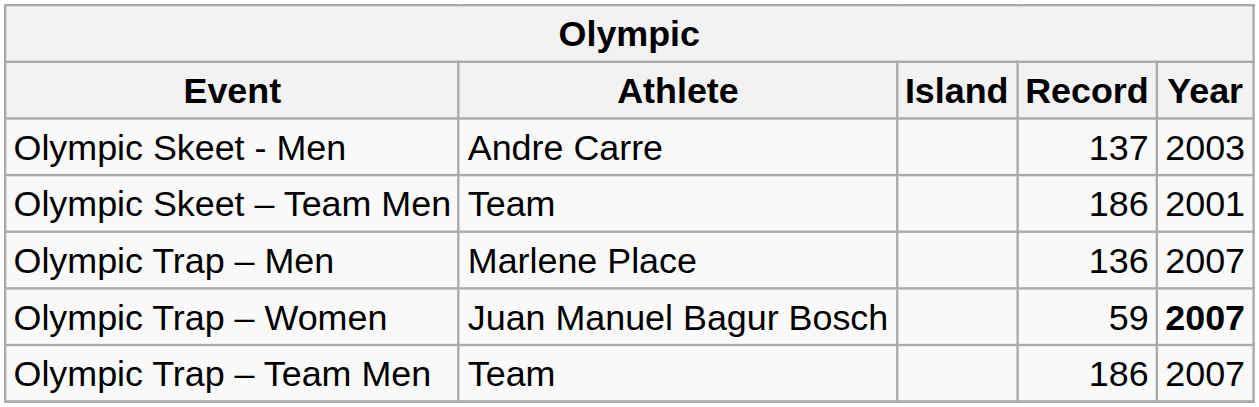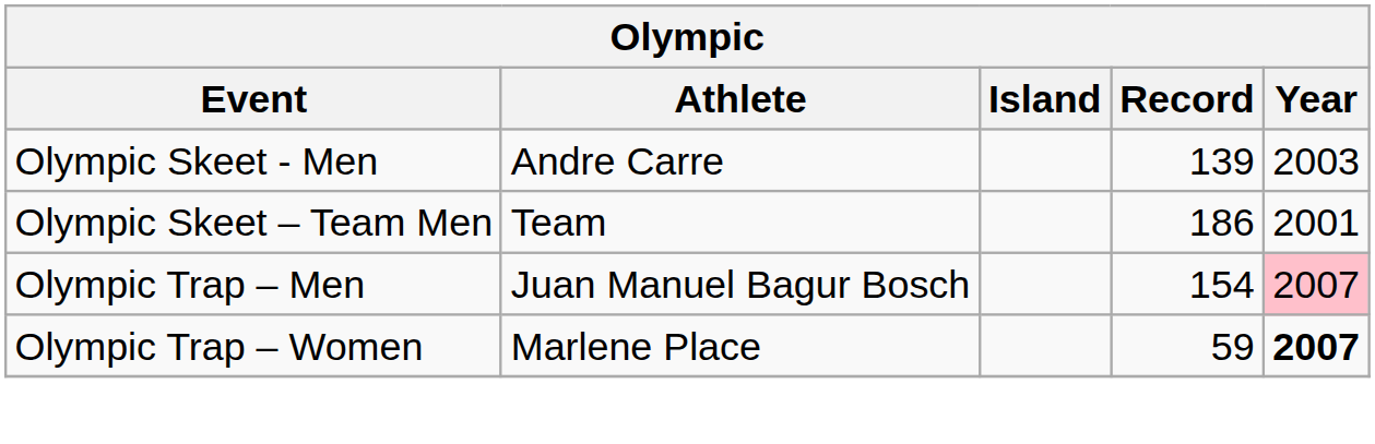Olympic Skeet - Men | Record: 137 -> 139
Olympic Trap – Men | Athlete: Marlene Place -> Juan Manuel Bagur Bosch
Olympic Trap – Men | Record: 136 -> 154
Olympic Trap – Men | Year: no background -> pink background
Olympic Trap – Women | Athlete: Juan Manuel Bagur Bosch -> Marlene Place
- row: Olympic Trap – Team Men | Team | 186 | 2007
